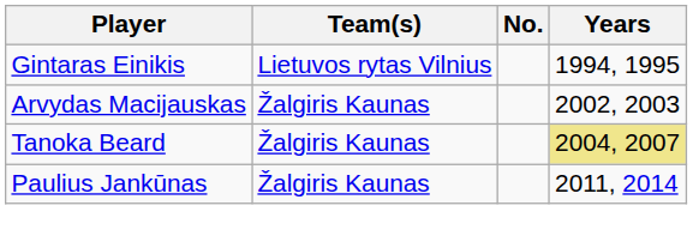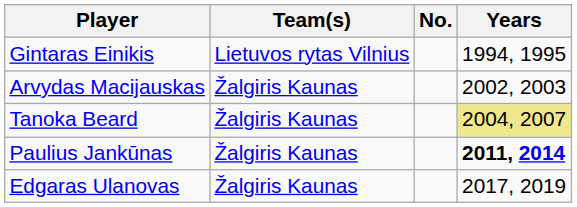Paulius Jankūnas | Years: normal -> bold
+ row: Edgaras Ulanovas | Žalgiris Kaunas | 2017, 2019
